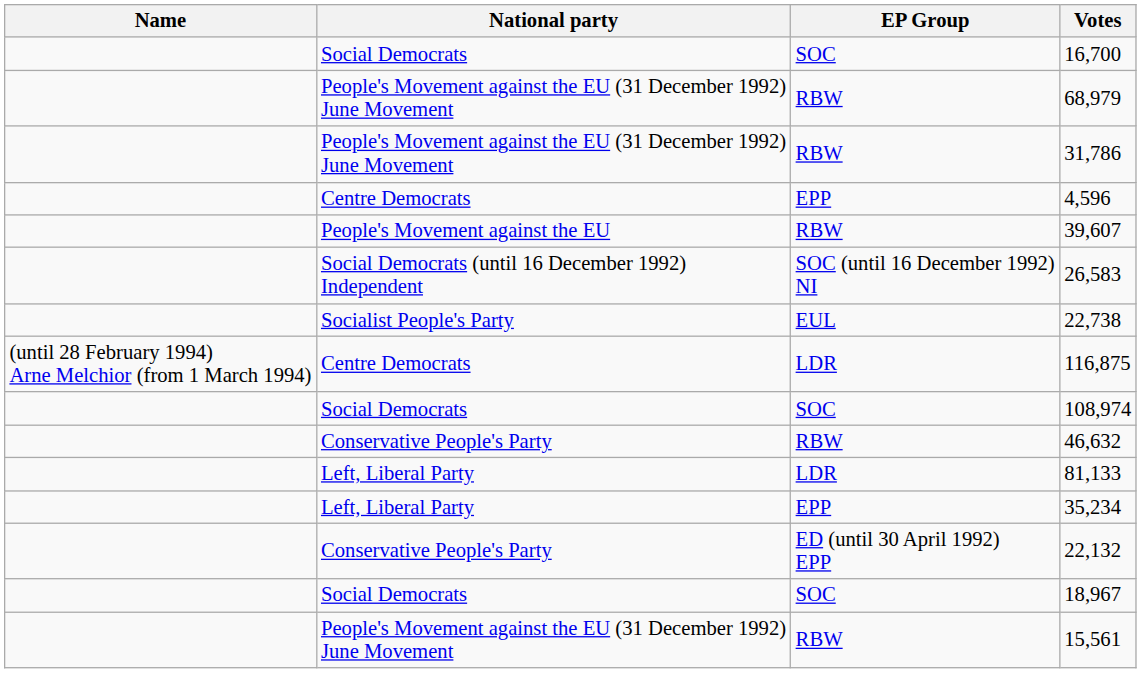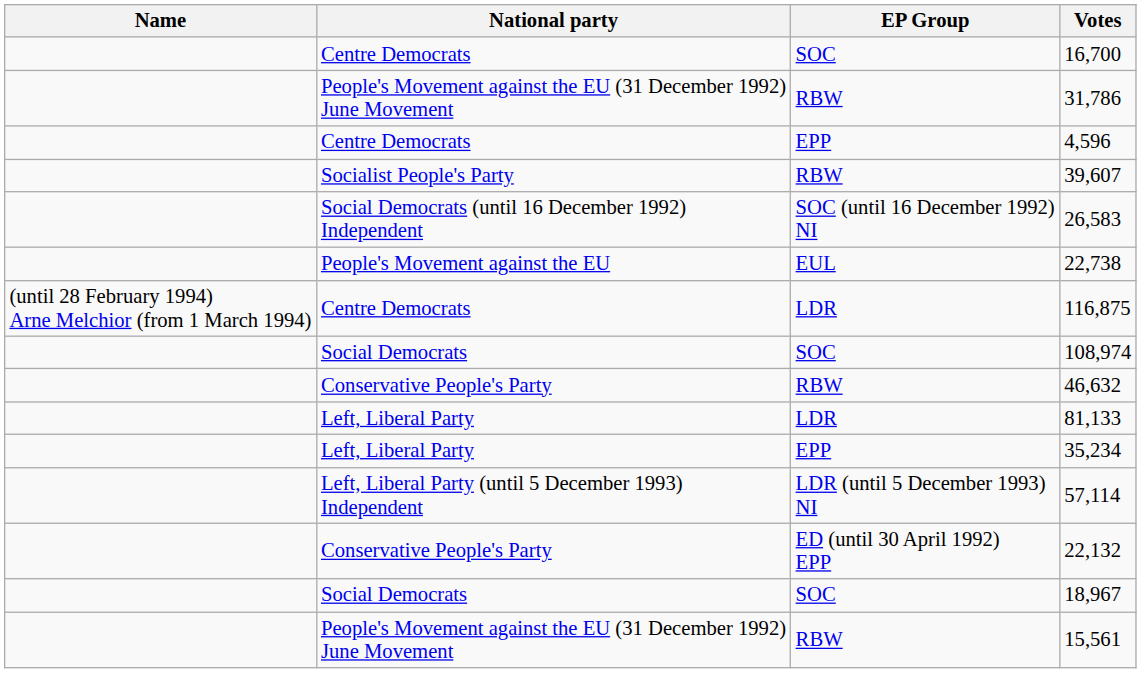16,700 | National party: Social Democrats -> Centre Democrats
- row: People's Movement against the EU (31 December 1992) June Movement | RBW | 68,979
39,607 | National party: People's Movement against the EU -> Socialist People's Party
22,738 | National party: Socialist People's Party -> People's Movement against the EU
+ row: Left, Liberal Party (until 5 December 1993) Independent | LDR (until 5 December 1993) NI | 57,114
